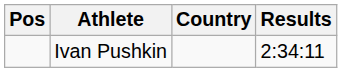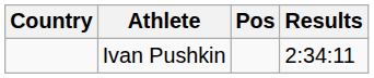columns swapped: Pos <-> Country
